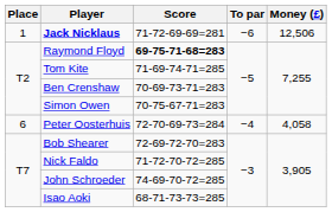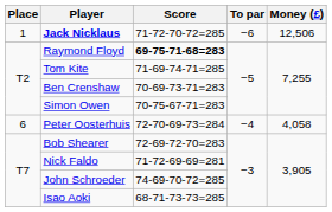Jack Nicklaus | Score: 71-72-69-69=281 -> 71-72-70-72=285
Nick Faldo | Score: 71-72-70-72=285 -> 71-72-69-69=281
